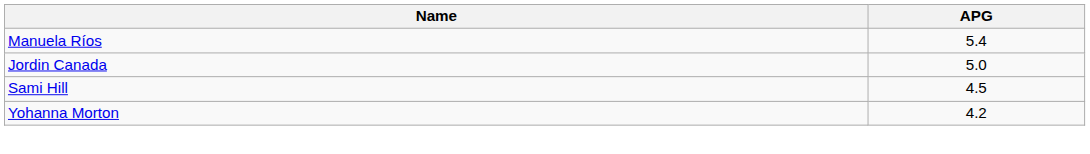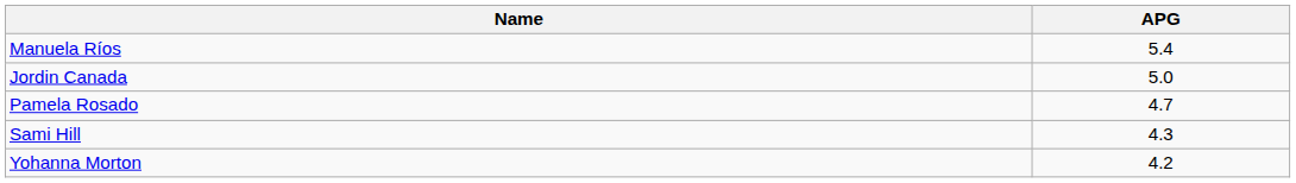+ row: Pamela Rosado | 4.7
Sami Hill | APG: 4.5 -> 4.3
